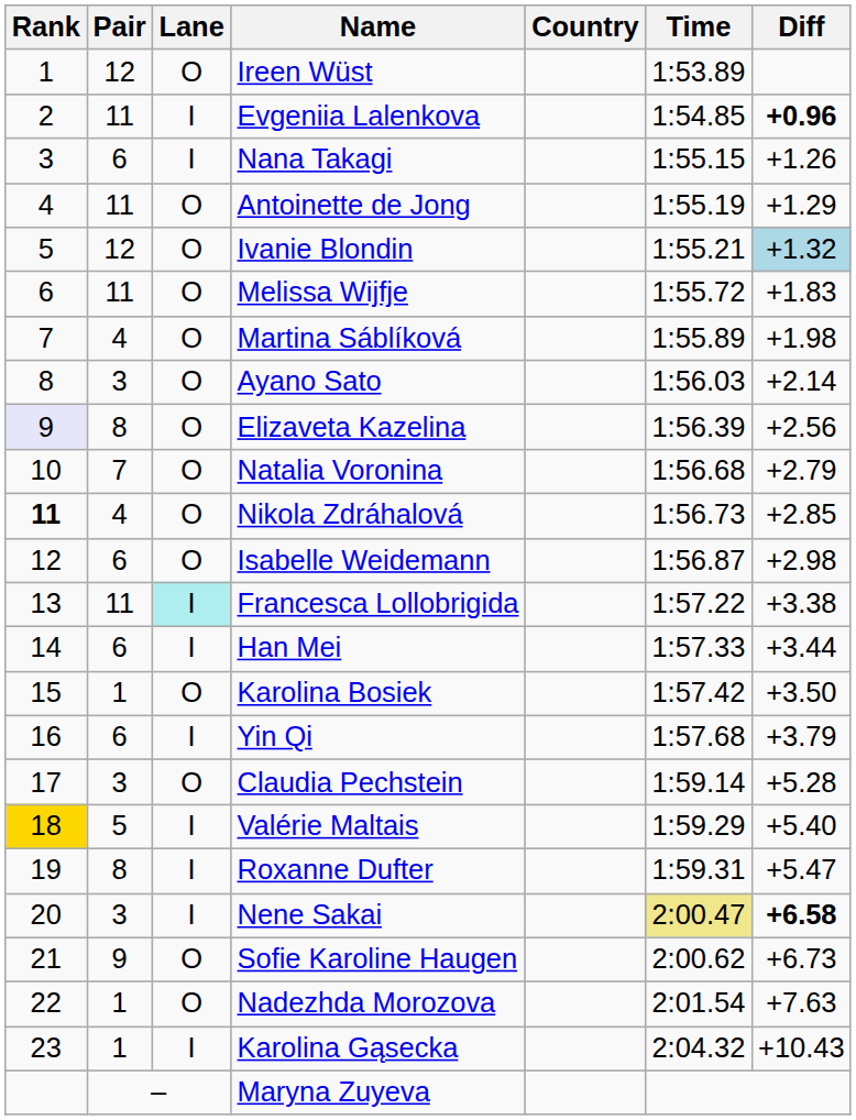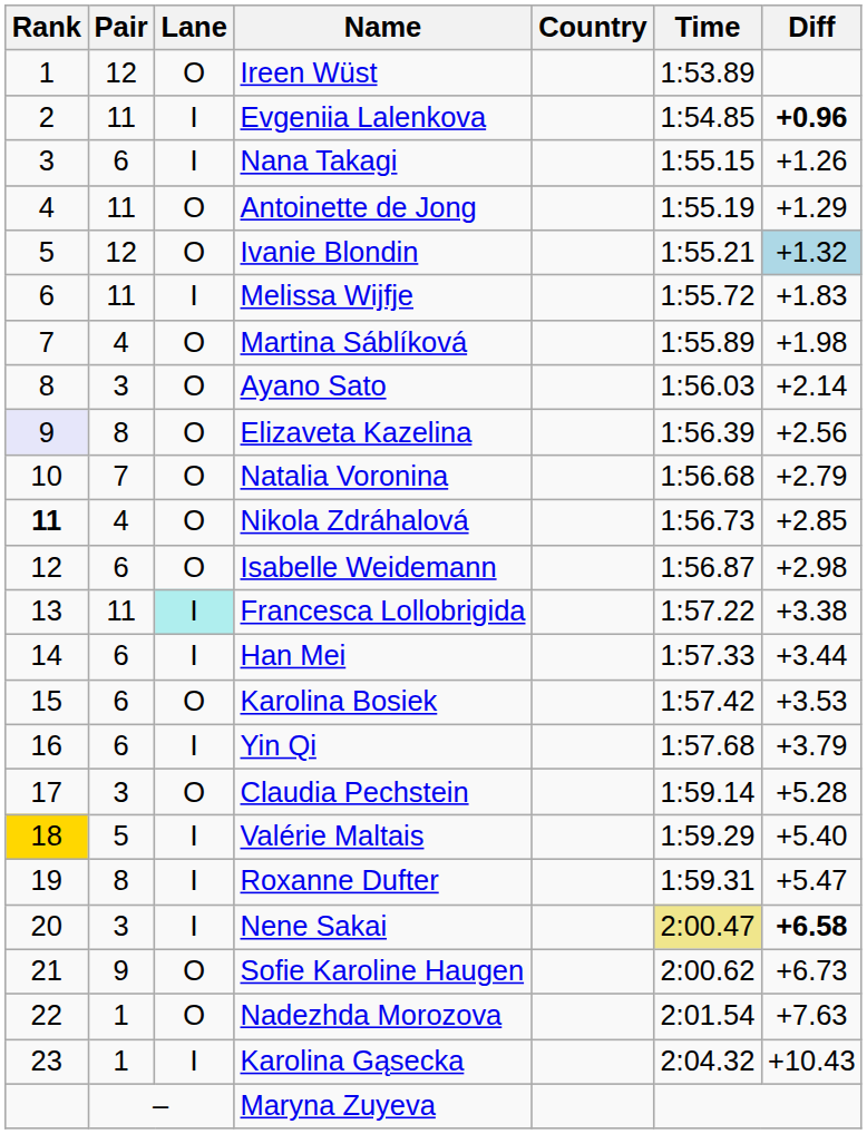Melissa Wijfje | Lane: O -> I
Karolina Bosiek | Pair: 1 -> 6
Karolina Bosiek | Diff: +3.50 -> +3.53
